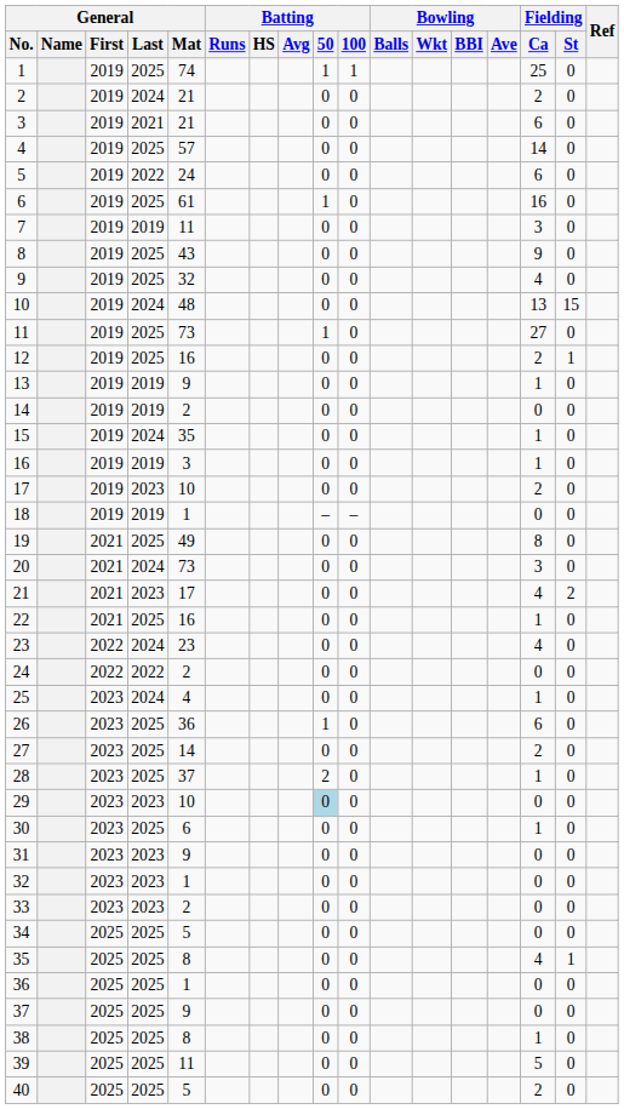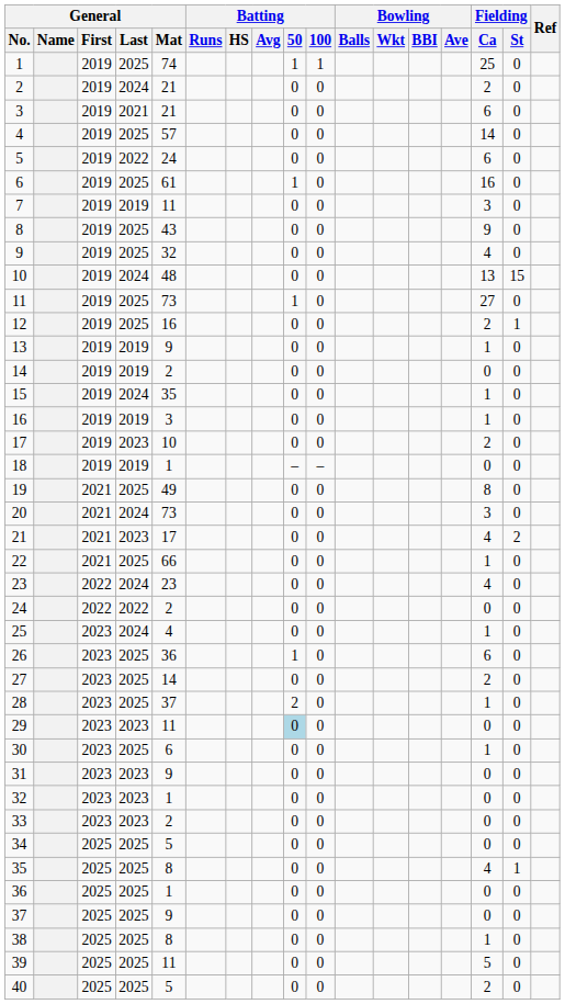22 | General / Mat: 16 -> 66
29 | General / Mat: 10 -> 11
